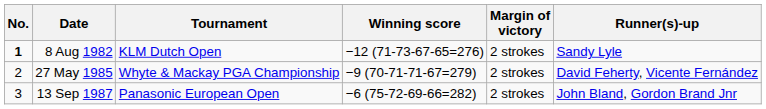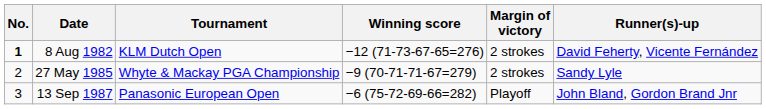8 Aug 1982 | Runner(s)-up: Sandy Lyle -> David Feherty, Vicente Fernández
27 May 1985 | Runner(s)-up: David Feherty, Vicente Fernández -> Sandy Lyle
13 Sep 1987 | Margin of victory: 2 strokes -> Playoff
